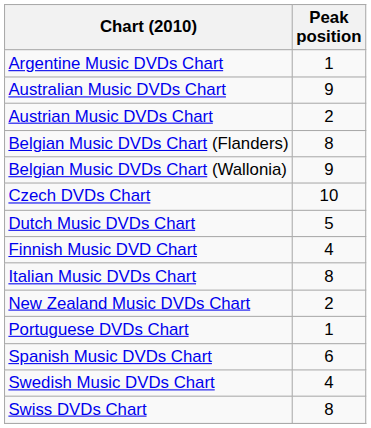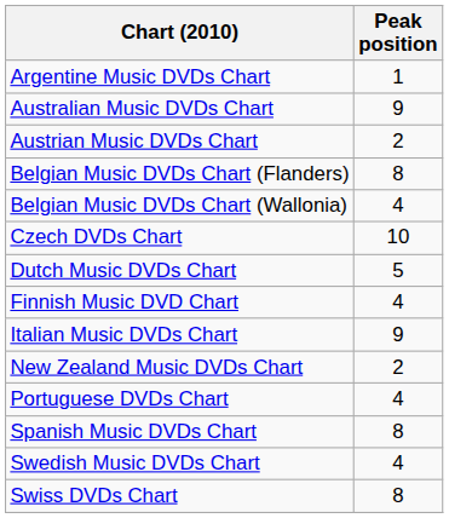Belgian Music DVDs Chart (Wallonia) | Peak position: 9 -> 4
Italian Music DVDs Chart | Peak position: 8 -> 9
Portuguese DVDs Chart | Peak position: 1 -> 4
Spanish Music DVDs Chart | Peak position: 6 -> 8
